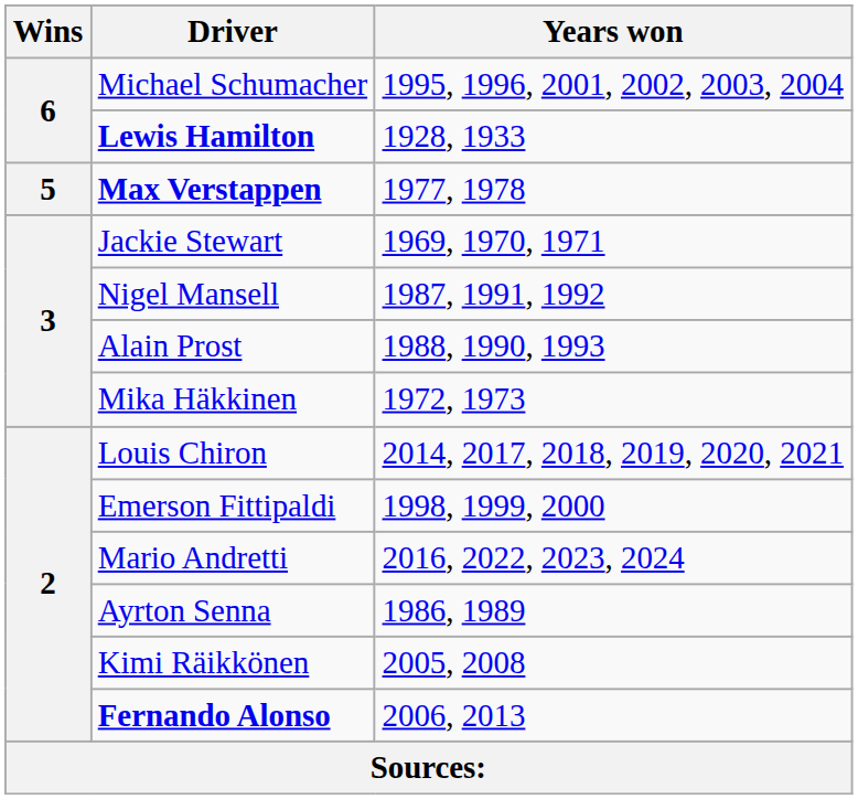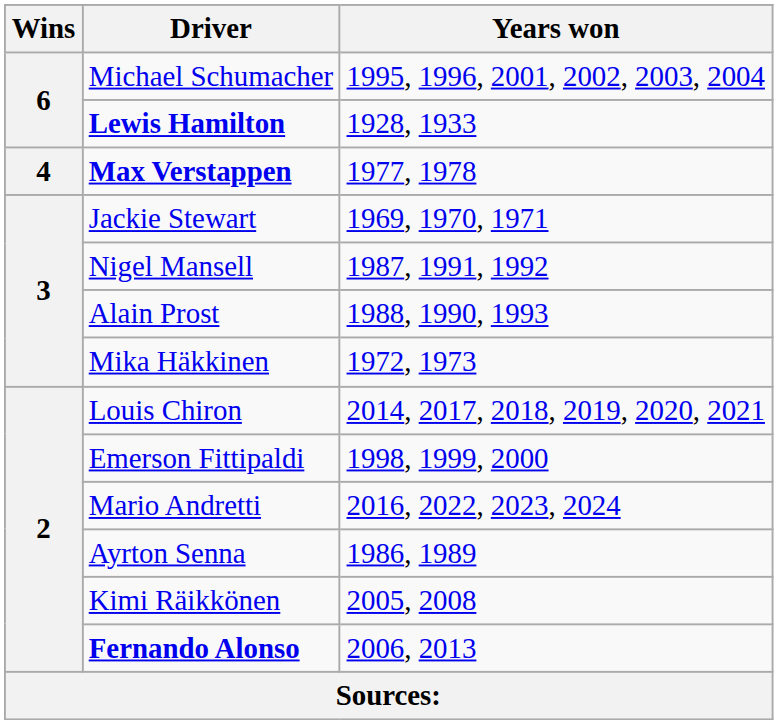Max Verstappen | Wins: 5 -> 4
